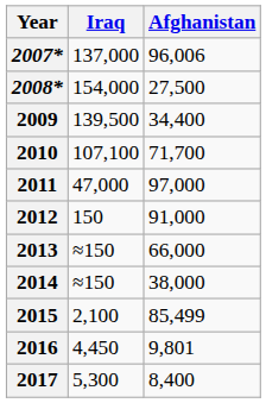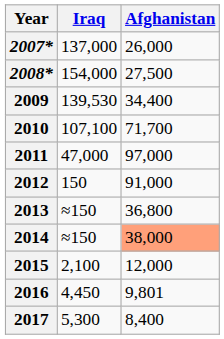2007* | Afghanistan: 96,006 -> 26,000
2009 | Iraq: 139,500 -> 139,530
2013 | Afghanistan: 66,000 -> 36,800
2014 | Afghanistan: no background -> lightsalmon background
2015 | Afghanistan: 85,499 -> 12,000
